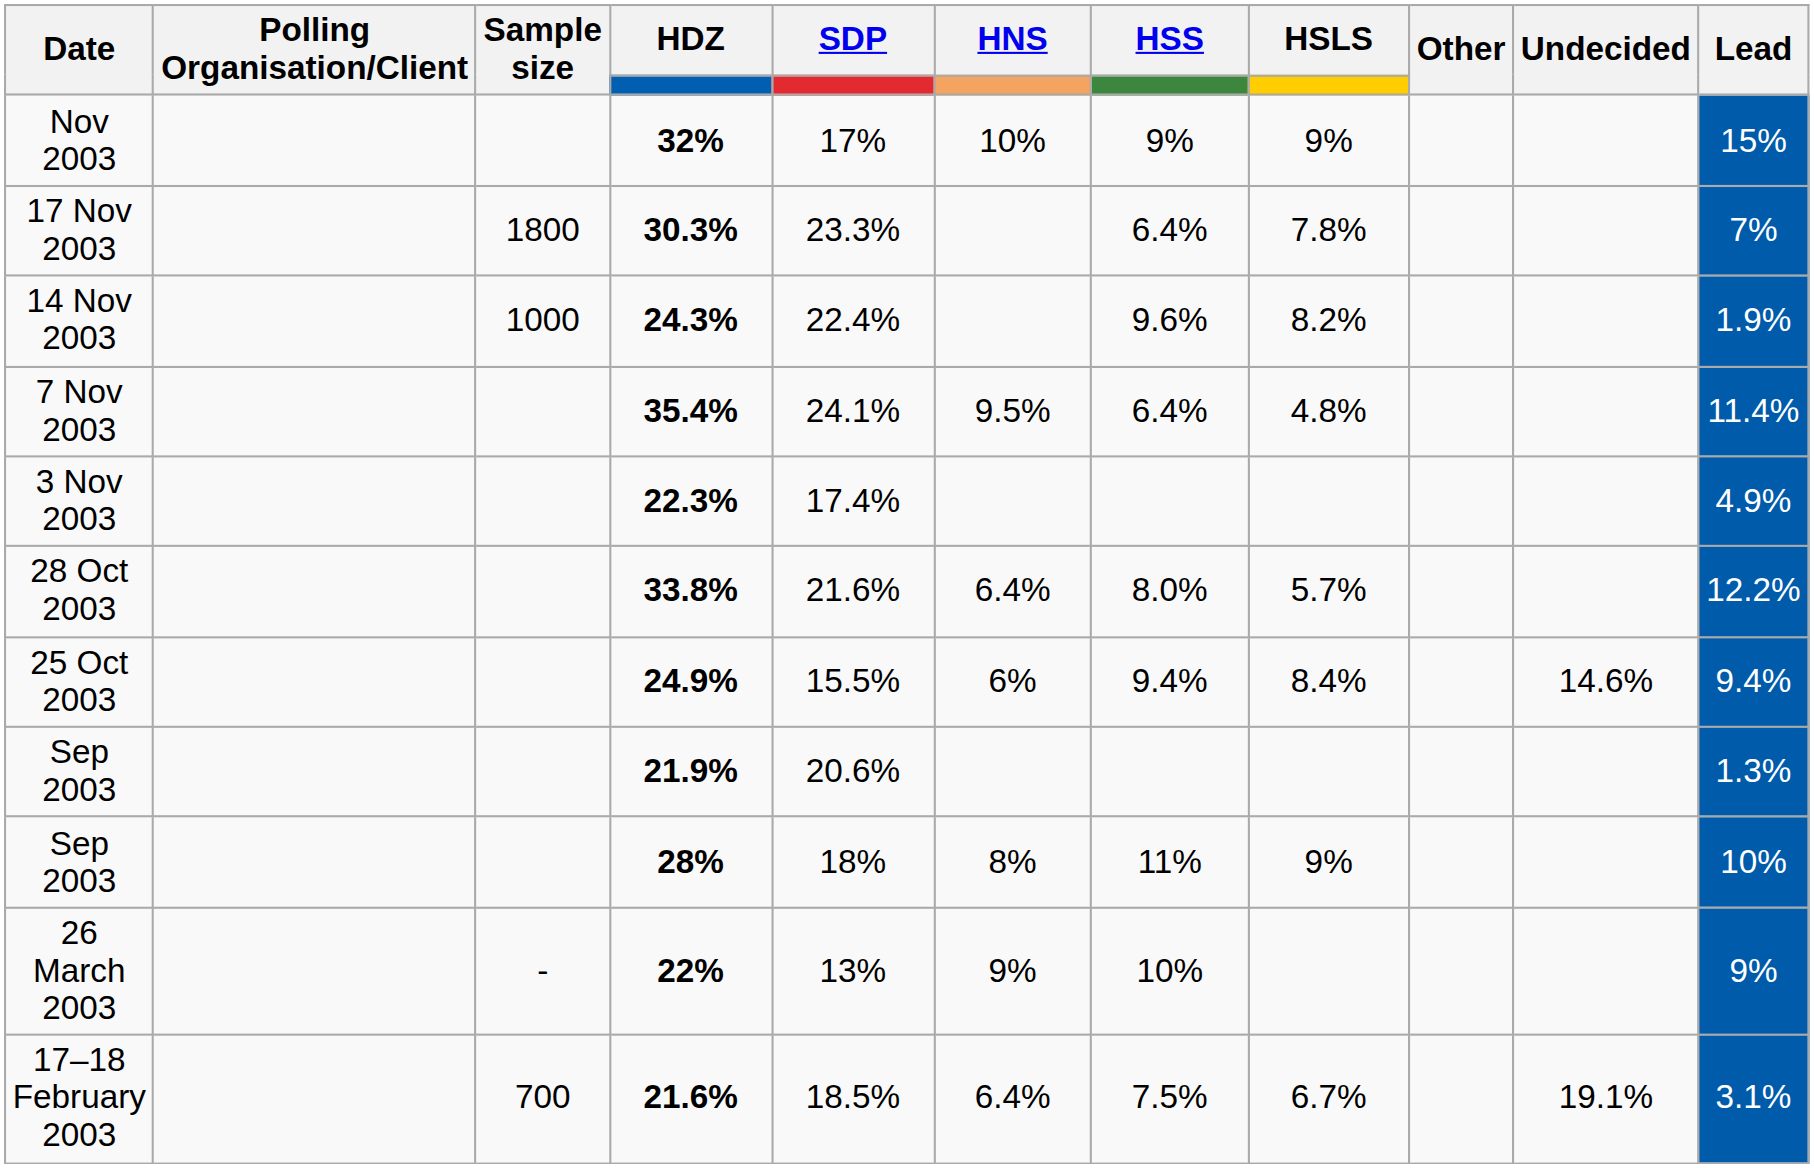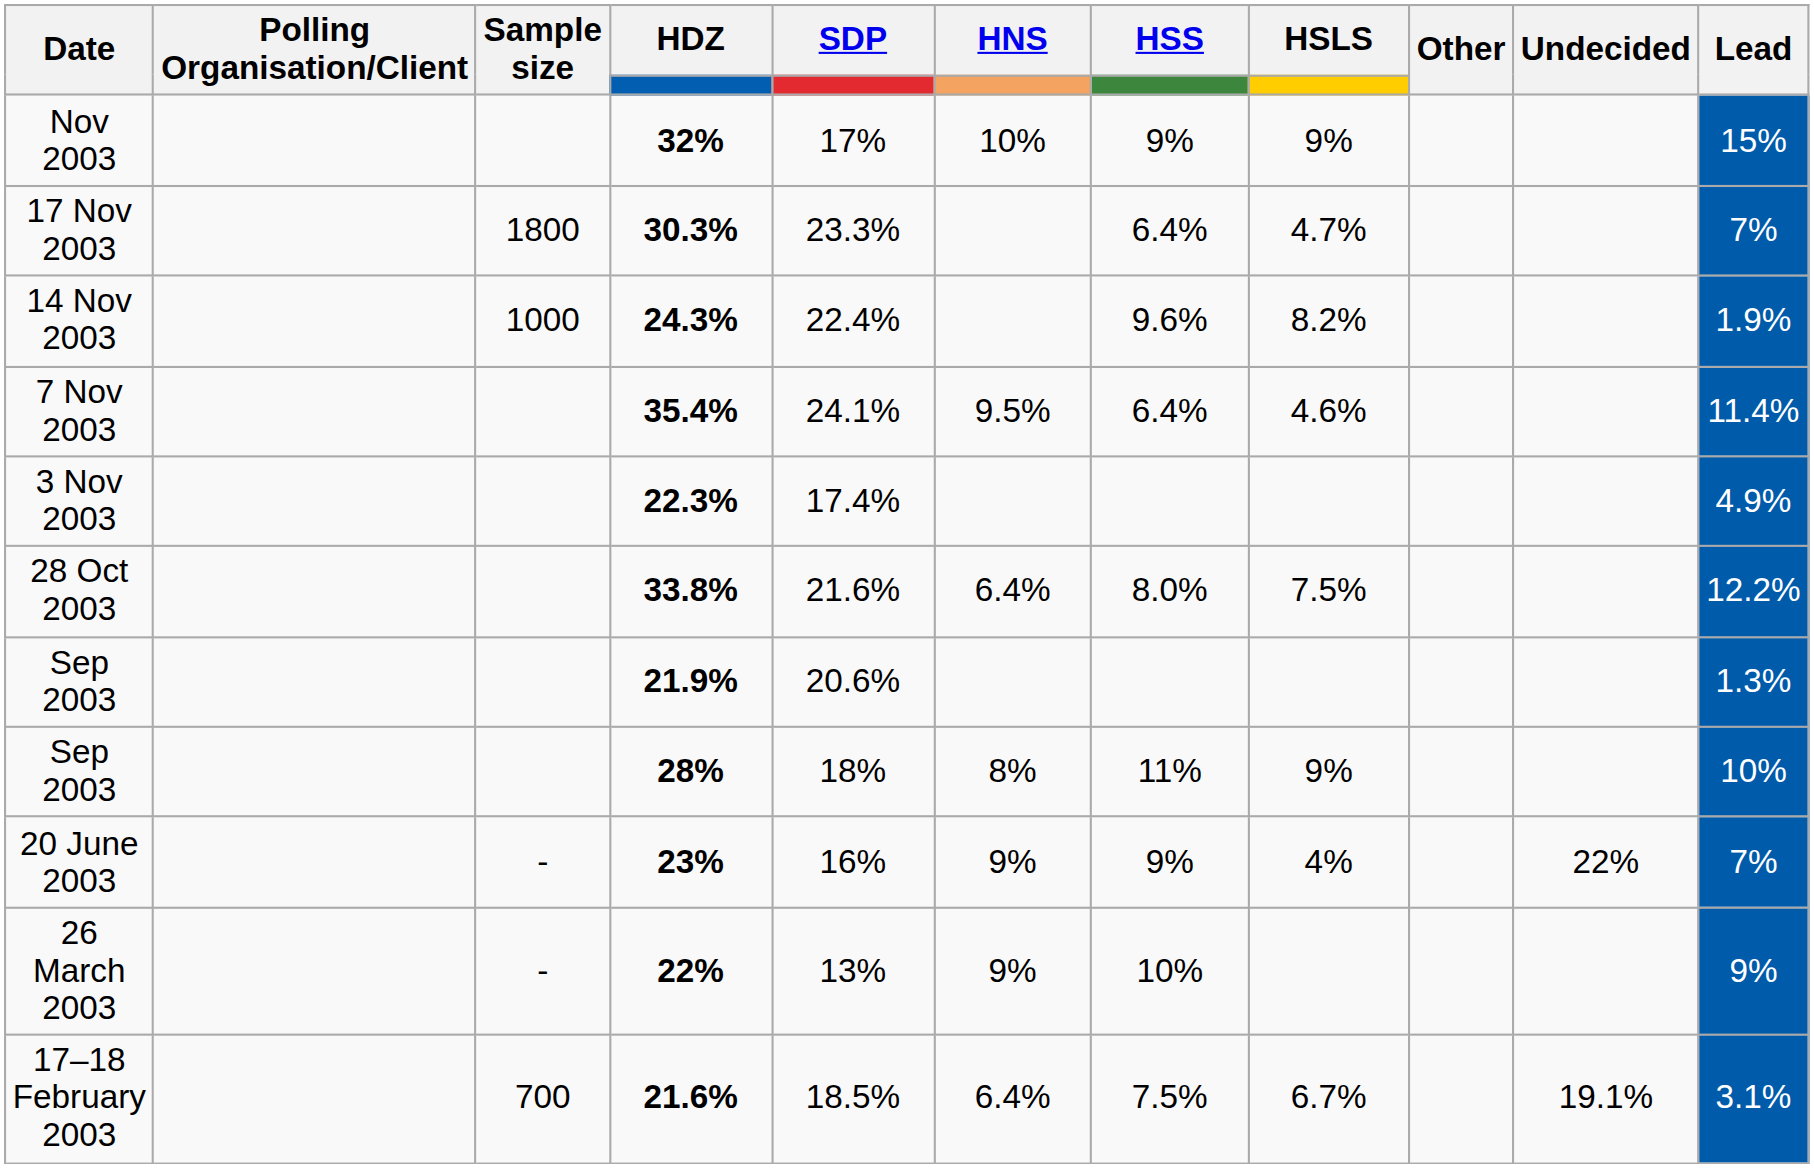17 Nov 2003 | HSLS: 7.8% -> 4.7%
7 Nov 2003 | HSLS: 4.8% -> 4.6%
28 Oct 2003 | HSLS: 5.7% -> 7.5%
- row: 25 Oct 2003 | 24.9% | 15.5% | 6% | 9.4% | 8.4% | 14.6% | 9.4%
+ row: 20 June 2003 | - | 23% | 16% | 9% | 9% | 4% | 22% | 7%
